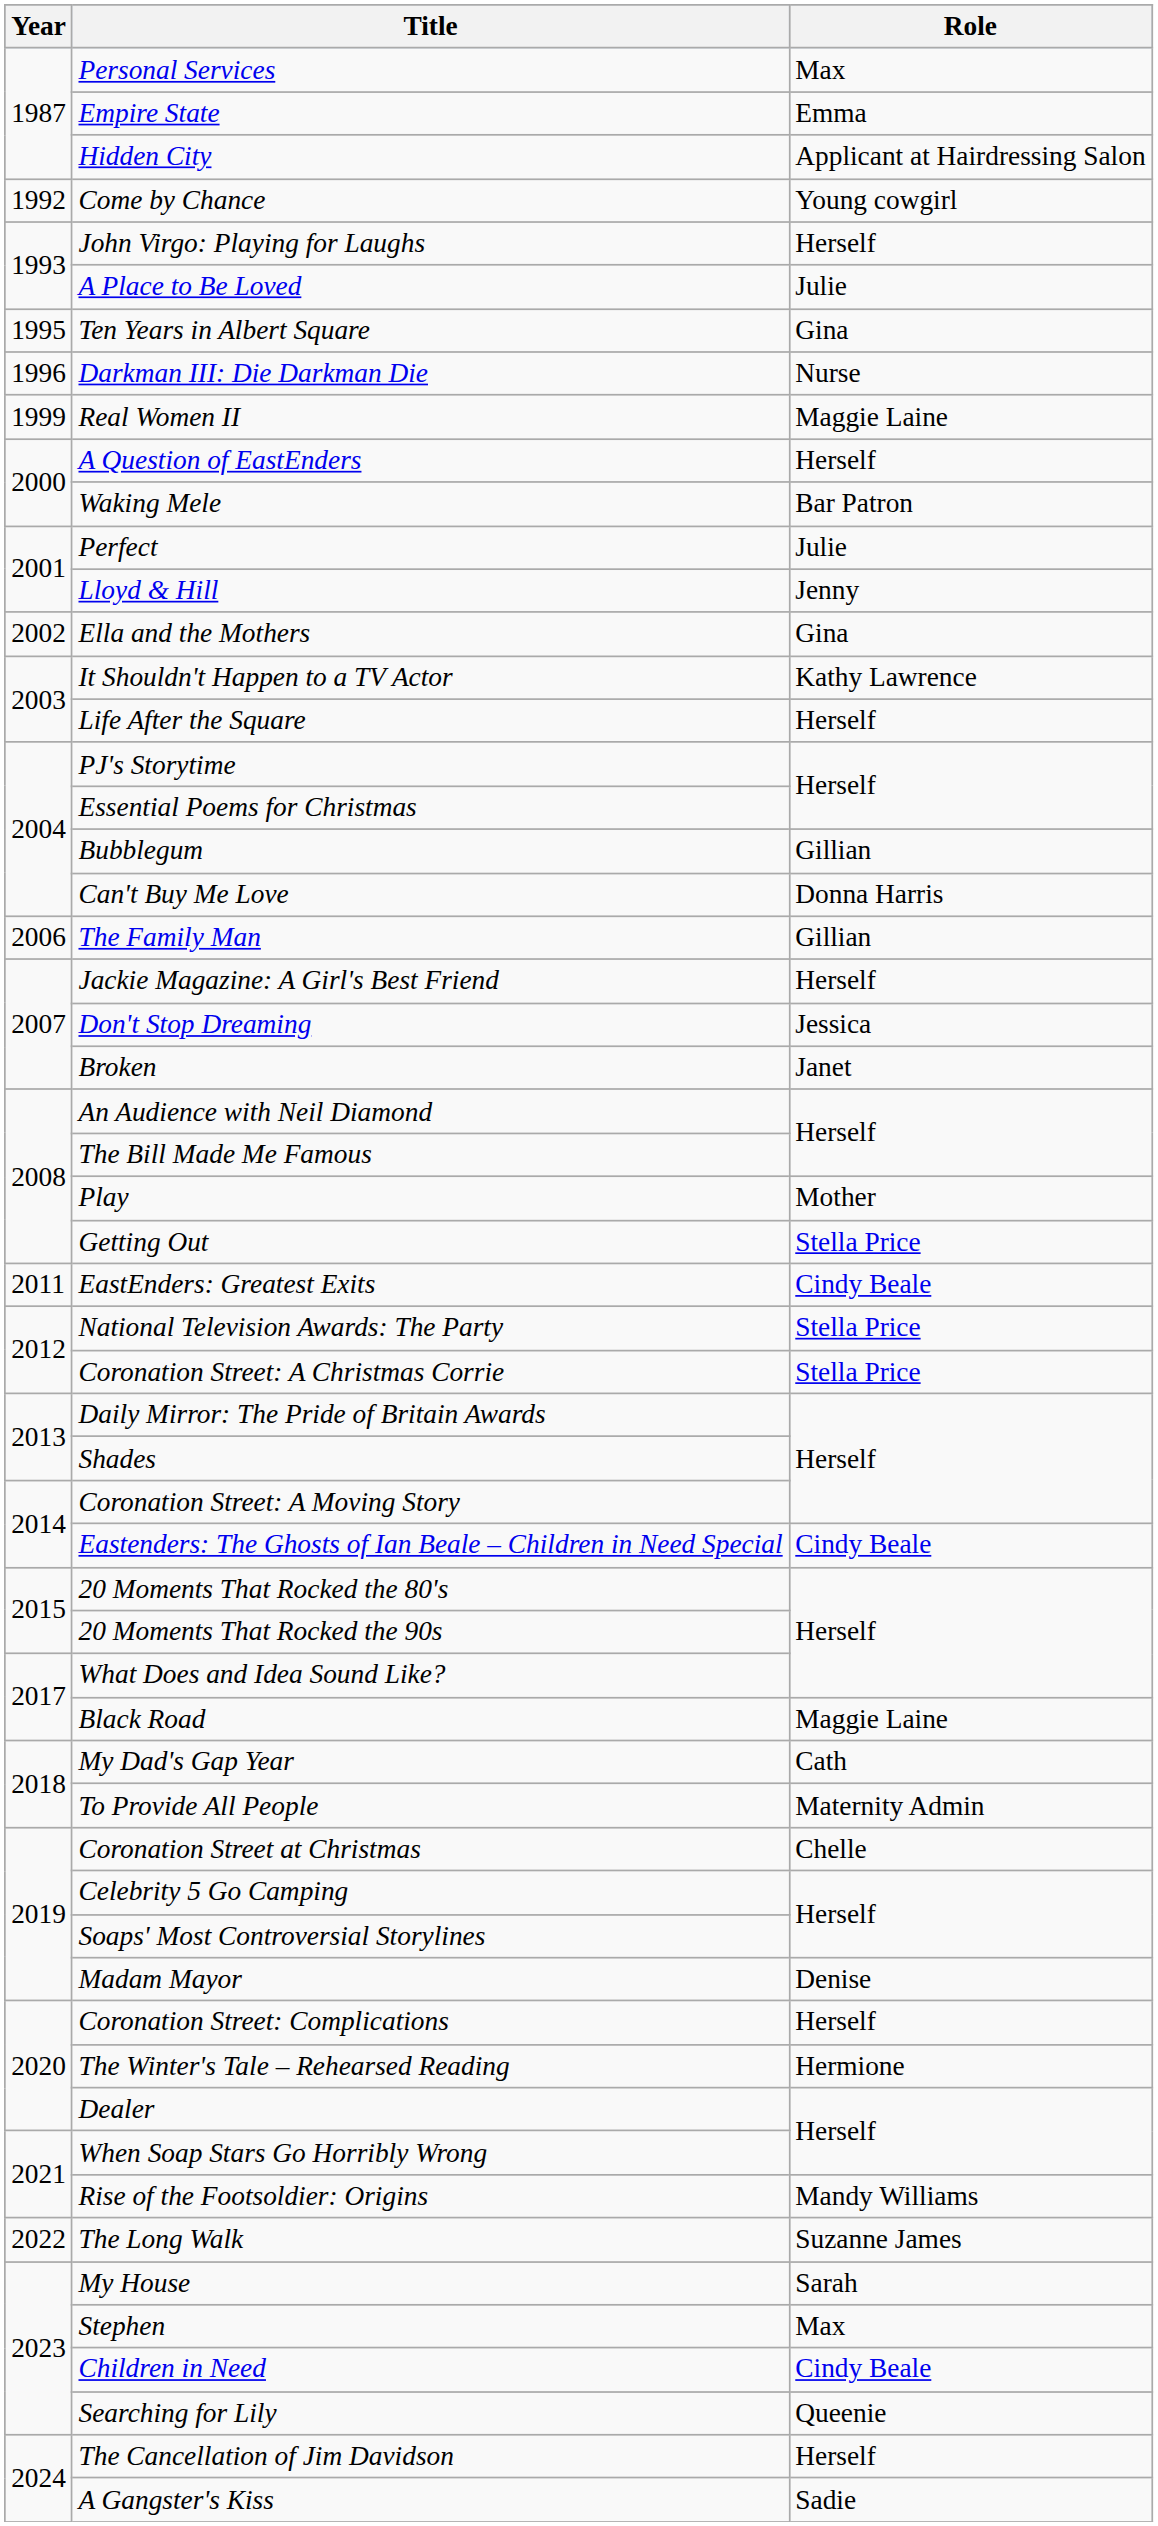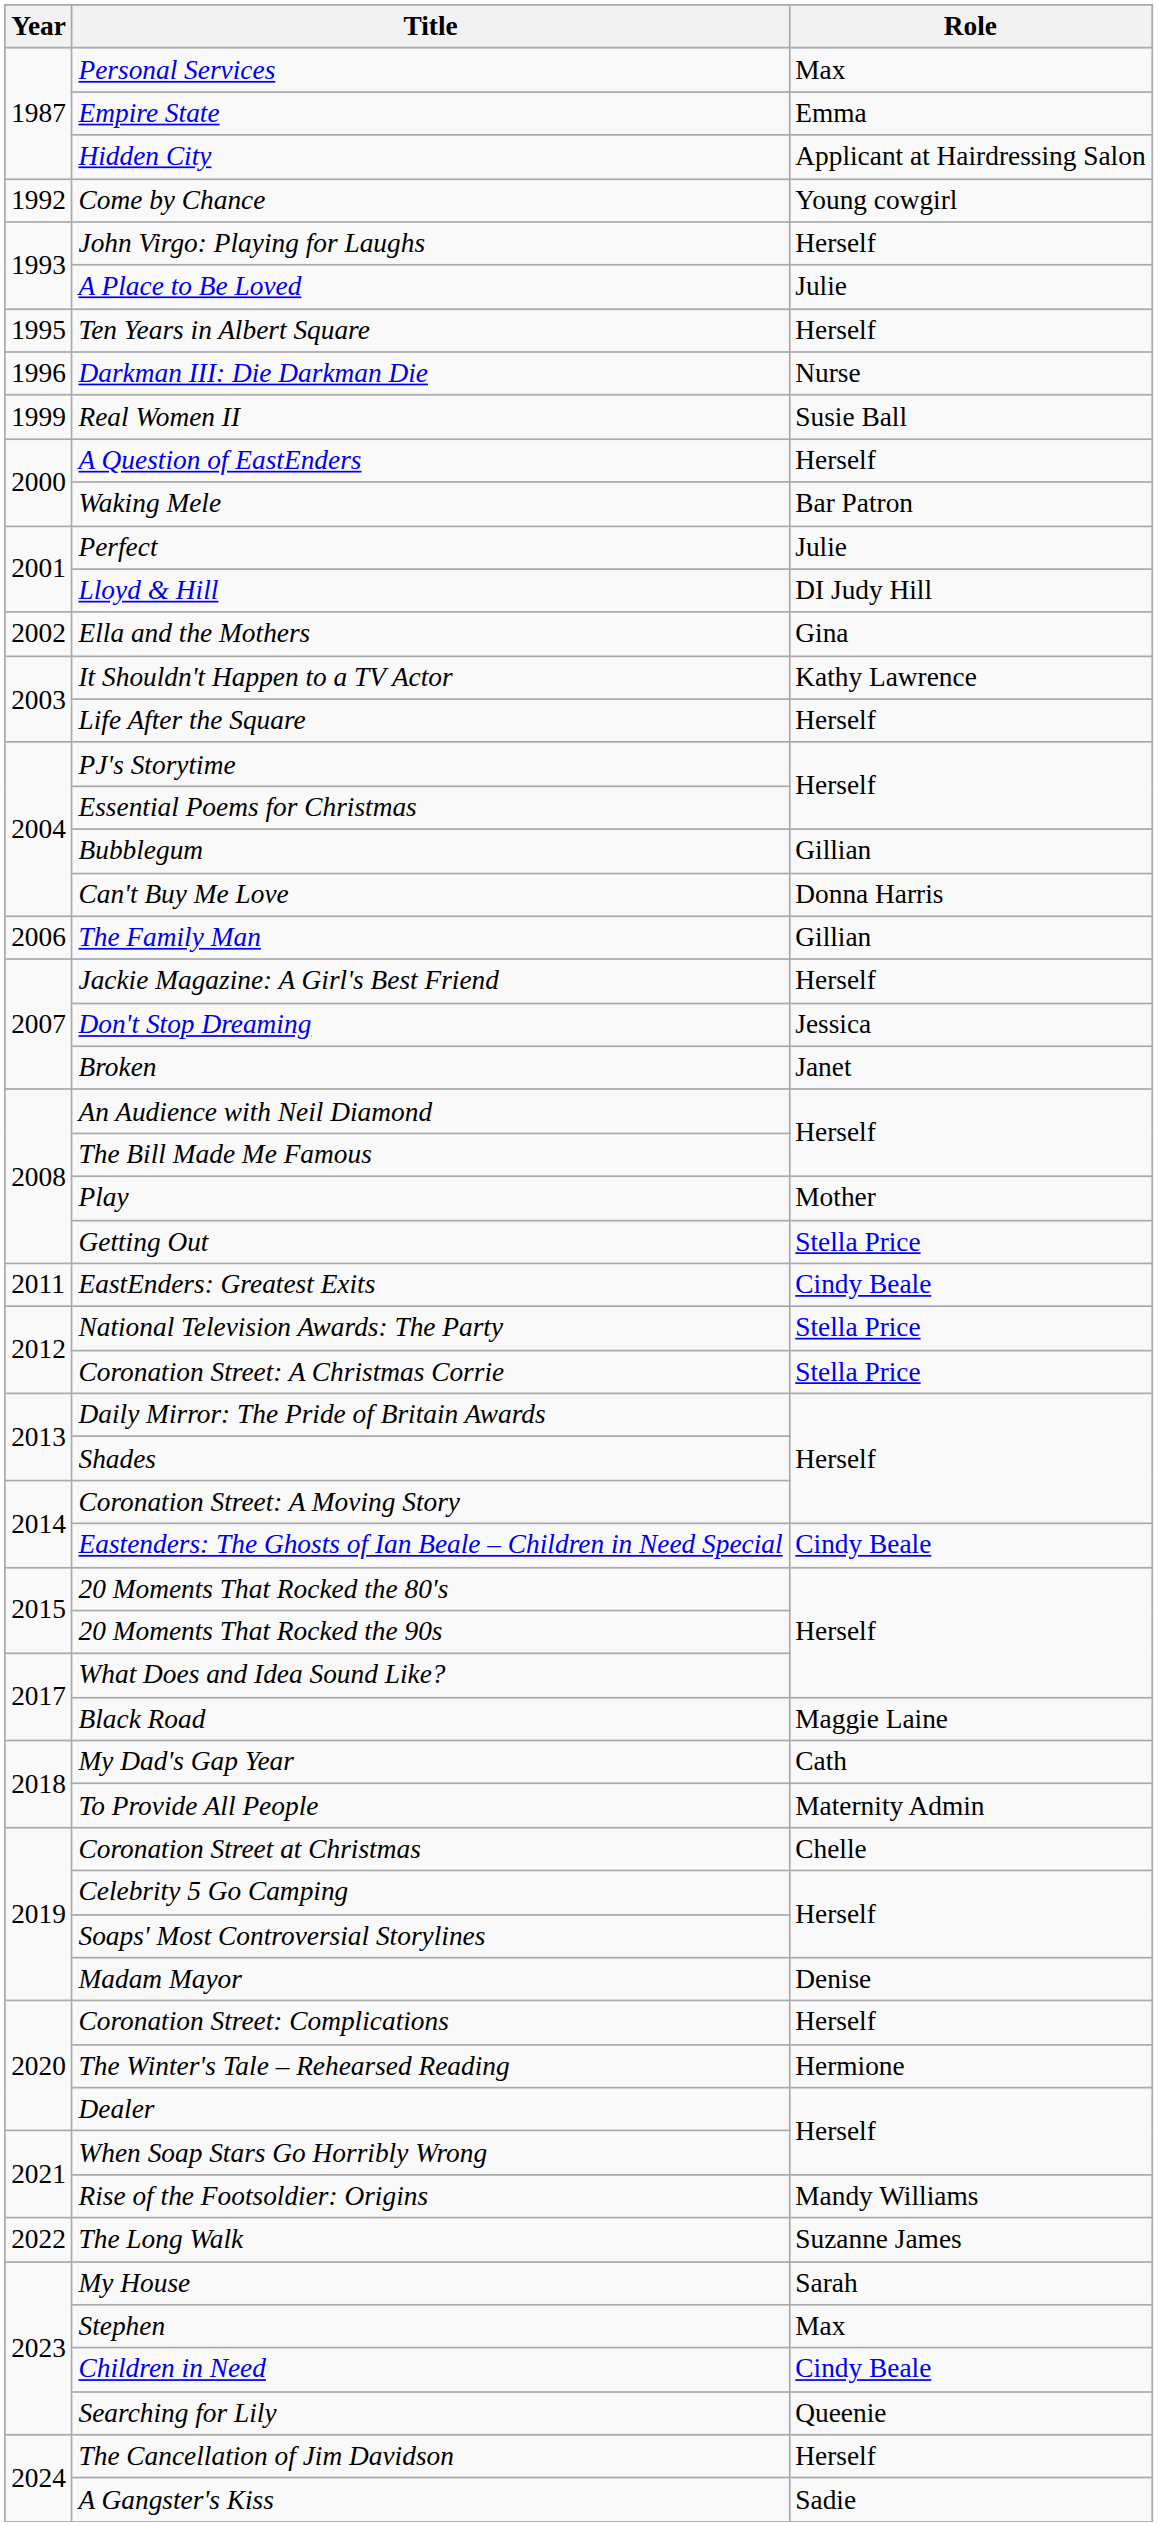Ten Years in Albert Square | Role: Gina -> Herself
Real Women II | Role: Maggie Laine -> Susie Ball
Lloyd & Hill | Role: Jenny -> DI Judy Hill
